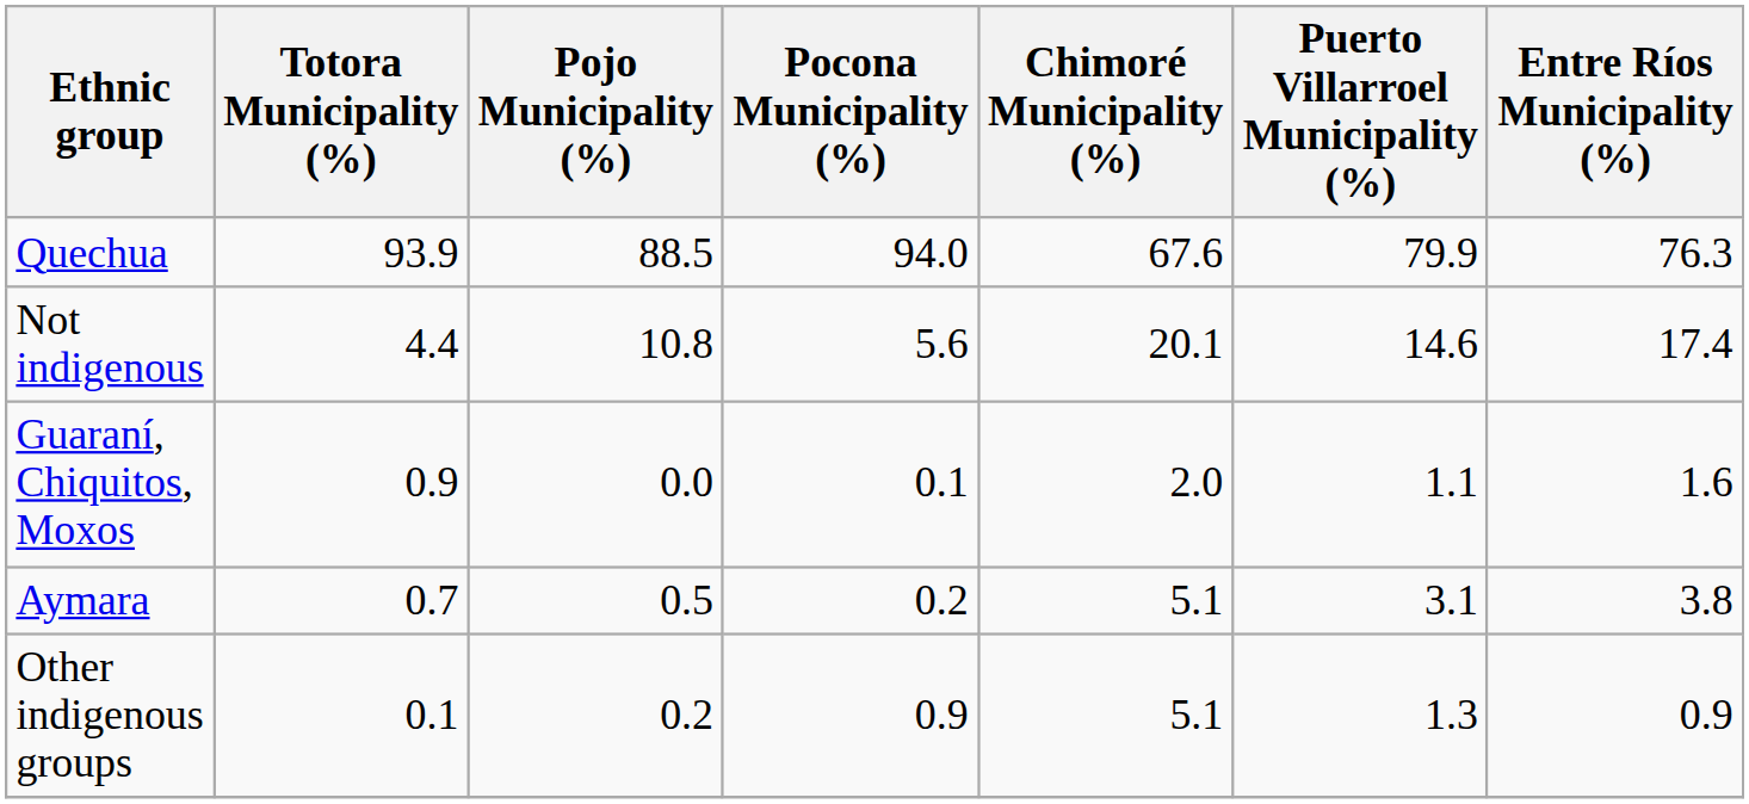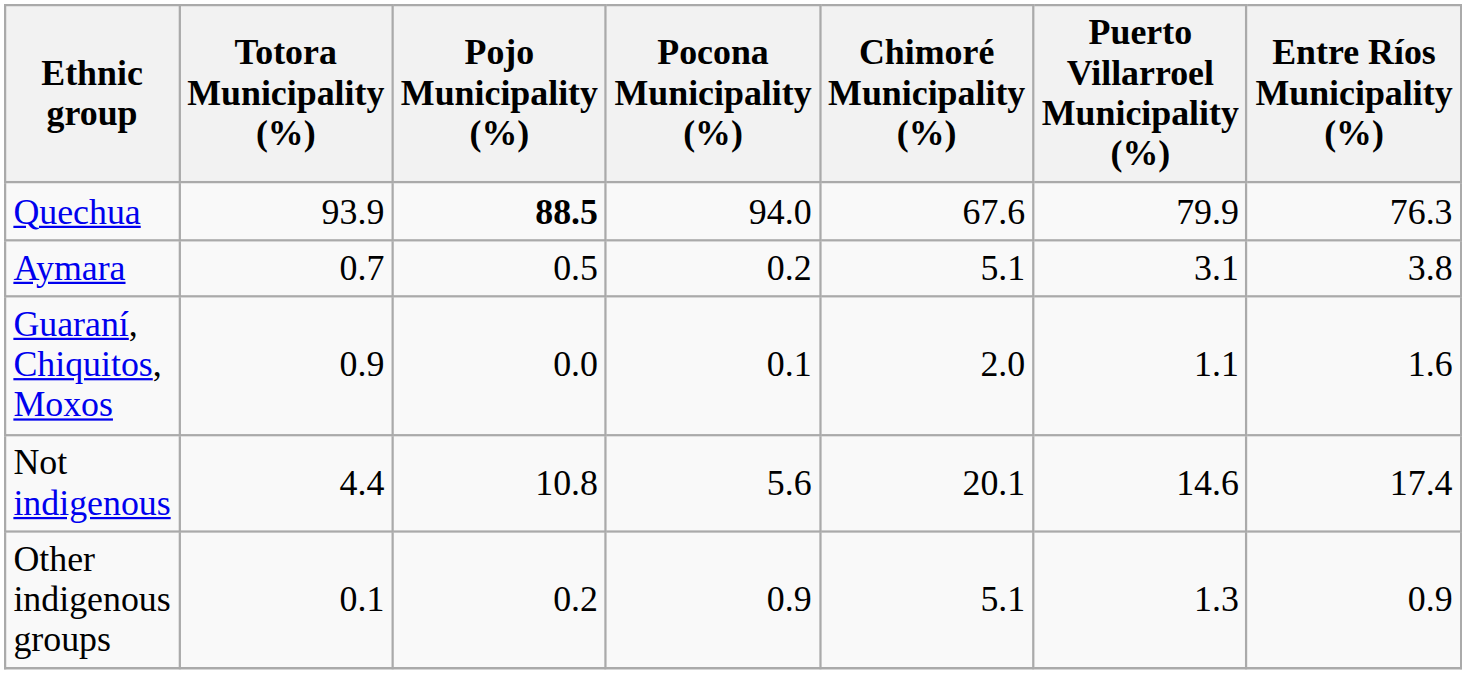Quechua | Pojo Municipality (%): normal -> bold
rows swapped: Aymara <-> Not indigenous
